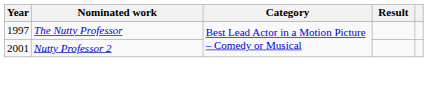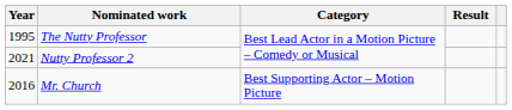The Nutty Professor | Year: 1997 -> 1995
Nutty Professor 2 | Year: 2001 -> 2021
+ row: 2016 | Mr. Church | Best Supporting Actor – Motion Picture
